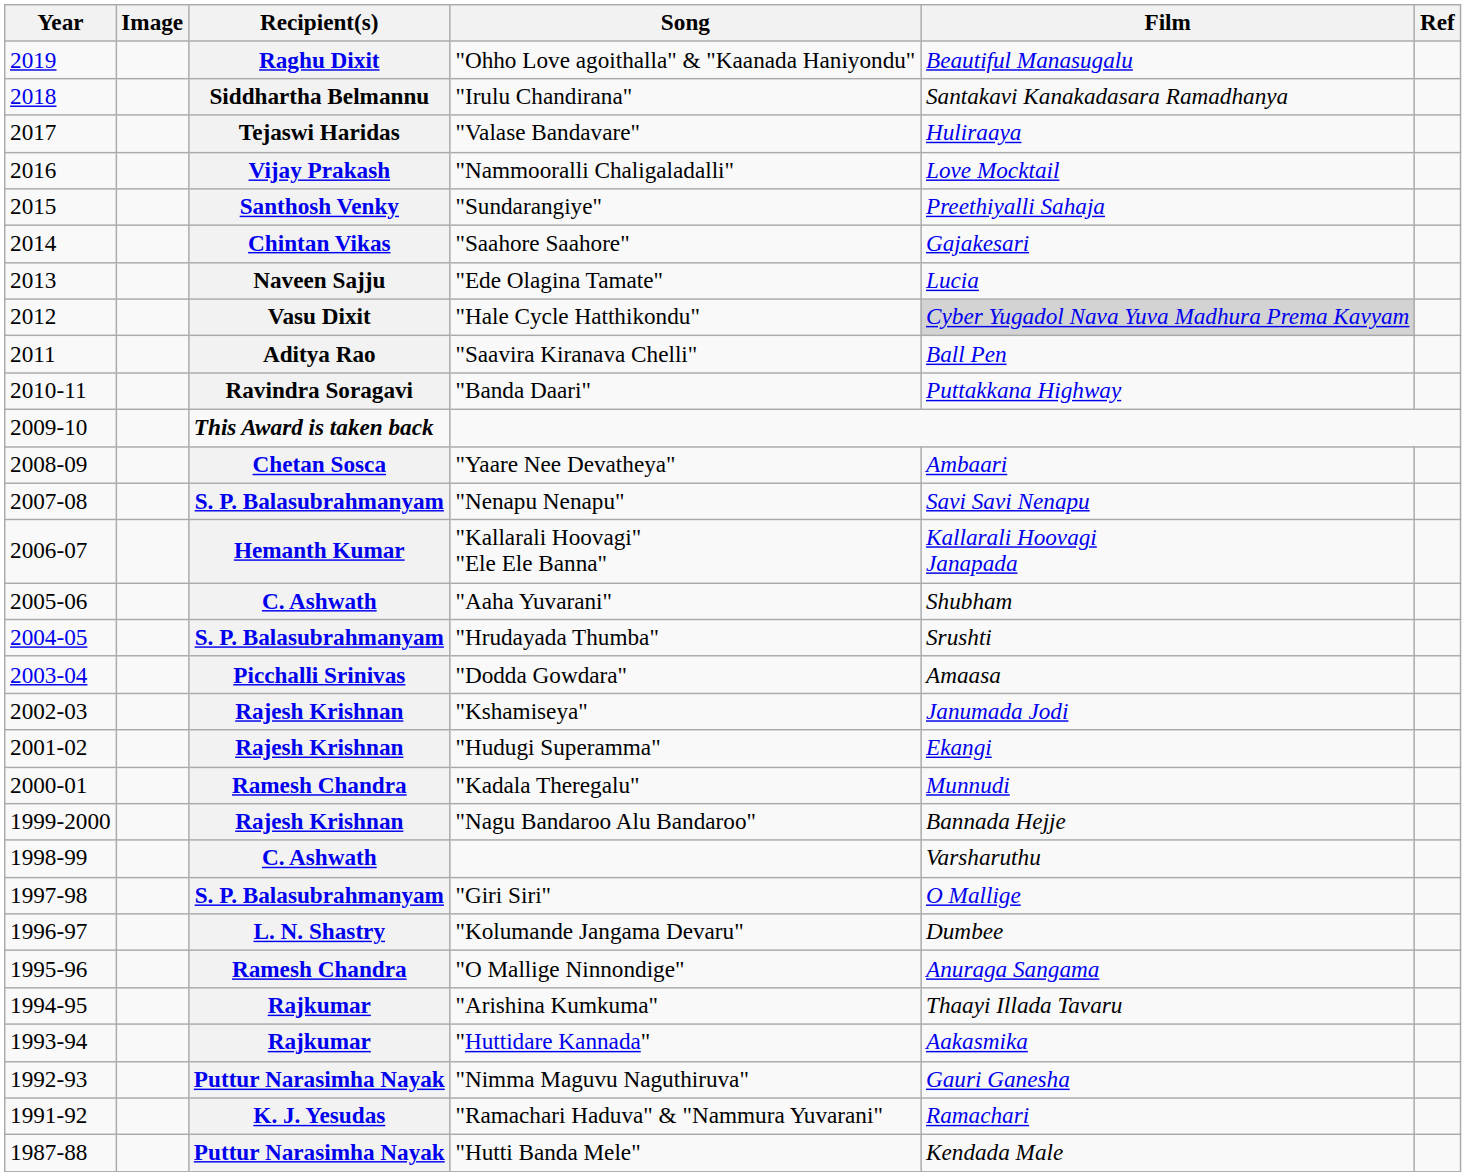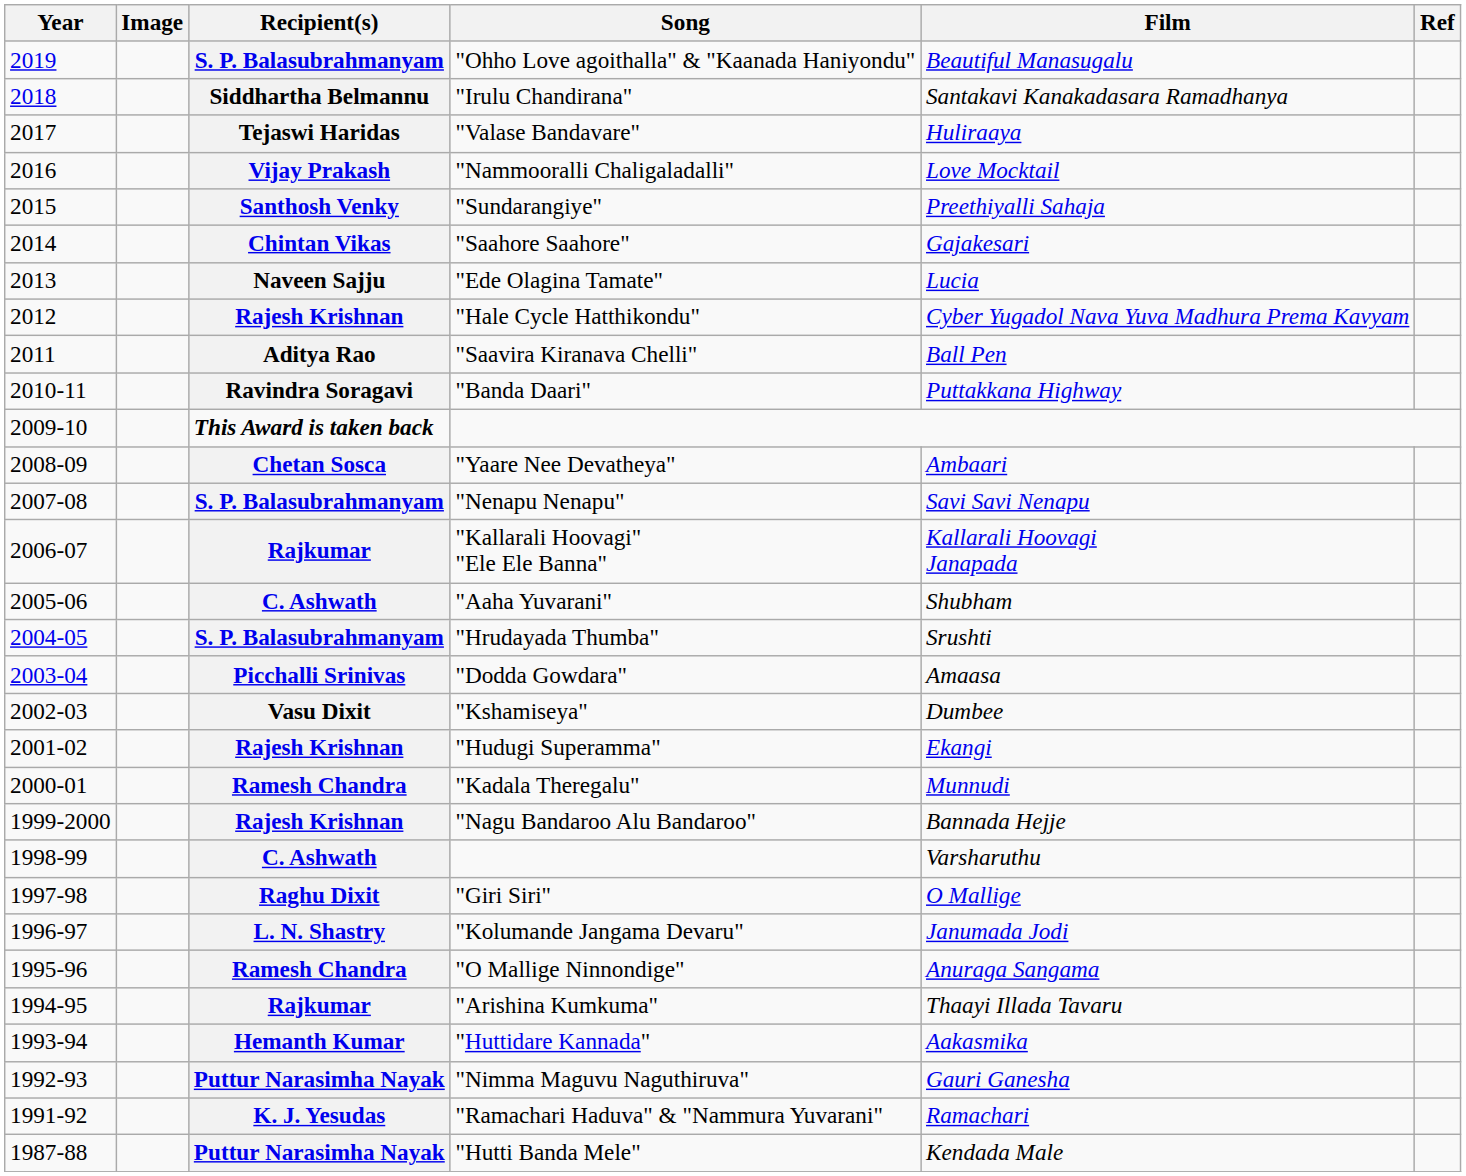"Ohho Love agoithalla" & "Kaanada Haniyondu" | Recipient(s): Raghu Dixit -> S. P. Balasubrahmanyam
"Hale Cycle Hatthikondu" | Recipient(s): Vasu Dixit -> Rajesh Krishnan
"Hale Cycle Hatthikondu" | Film: lightgrey background -> no background
"Kallarali Hoovagi" "Ele Ele Banna" | Recipient(s): Hemanth Kumar -> Rajkumar
"Kshamiseya" | Recipient(s): Rajesh Krishnan -> Vasu Dixit
"Kshamiseya" | Film: Janumada Jodi -> Dumbee
"Giri Siri" | Recipient(s): S. P. Balasubrahmanyam -> Raghu Dixit
"Kolumande Jangama Devaru" | Film: Dumbee -> Janumada Jodi
"Huttidare Kannada" | Recipient(s): Rajkumar -> Hemanth Kumar
